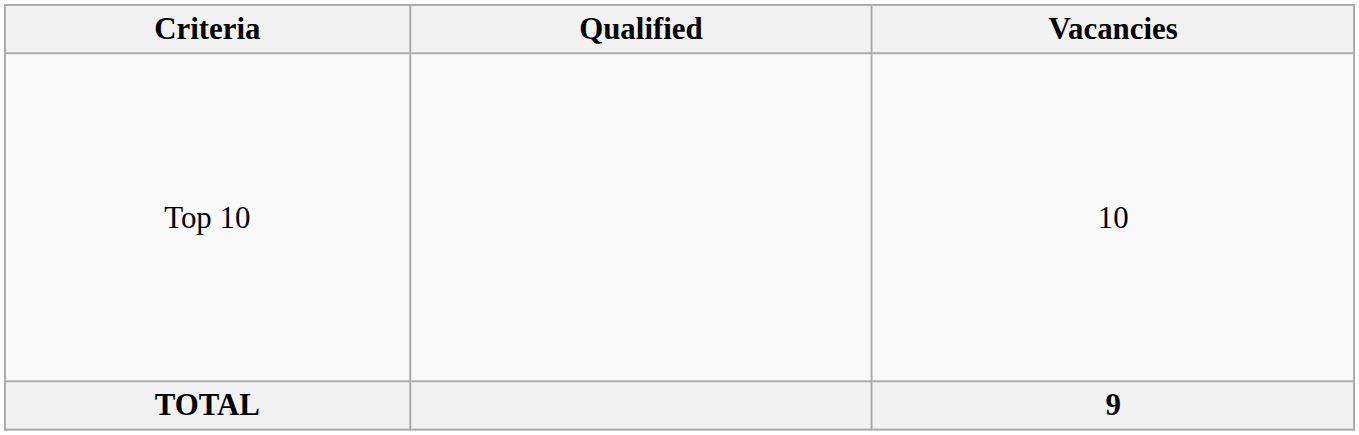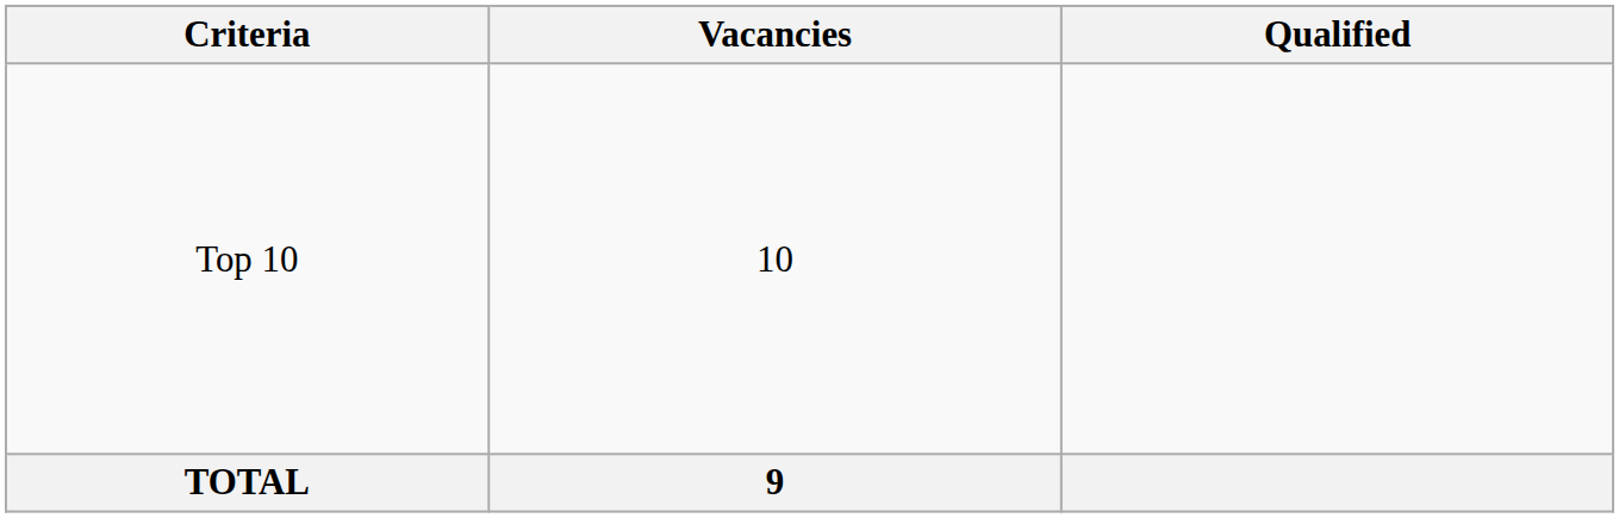columns swapped: Vacancies <-> Qualified
